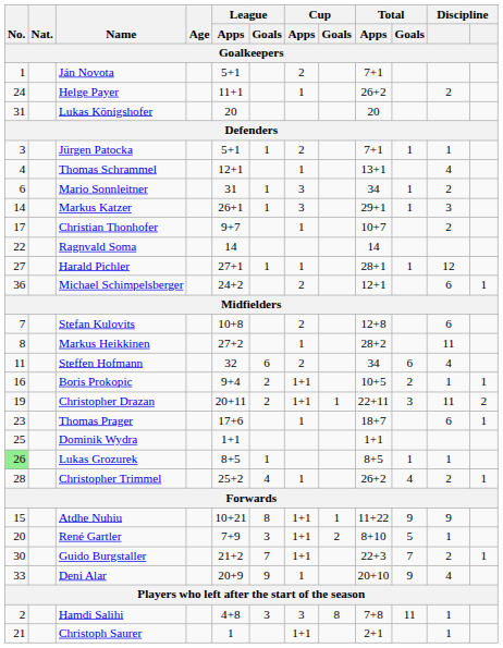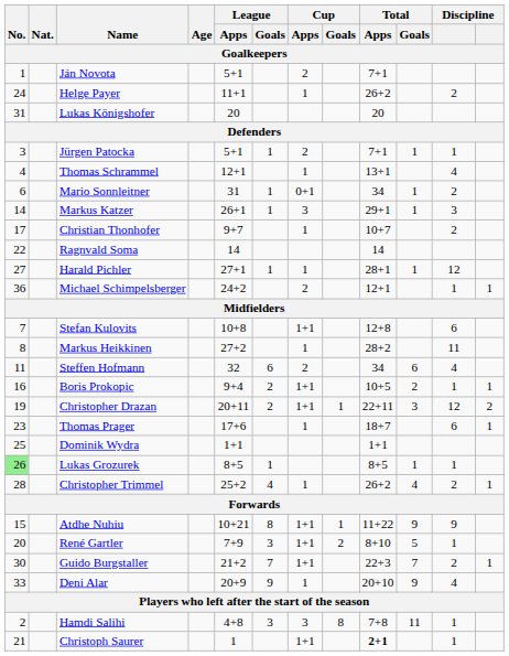Mario Sonnleitner | Cup / Apps: 3 -> 0+1
Michael Schimpelsberger | column 11: 6 -> 1
Stefan Kulovits | Cup / Apps: 2 -> 1+1
Christopher Drazan | column 11: 11 -> 12
Christoph Saurer | Total / Apps: normal -> bold
